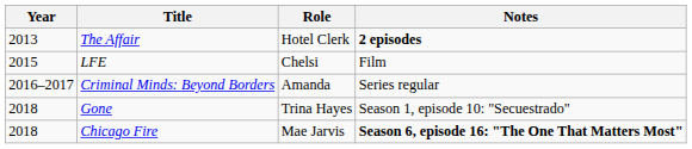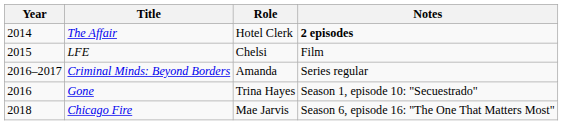The Affair | Year: 2013 -> 2014
Gone | Year: 2018 -> 2016
Chicago Fire | Notes: bold -> normal
